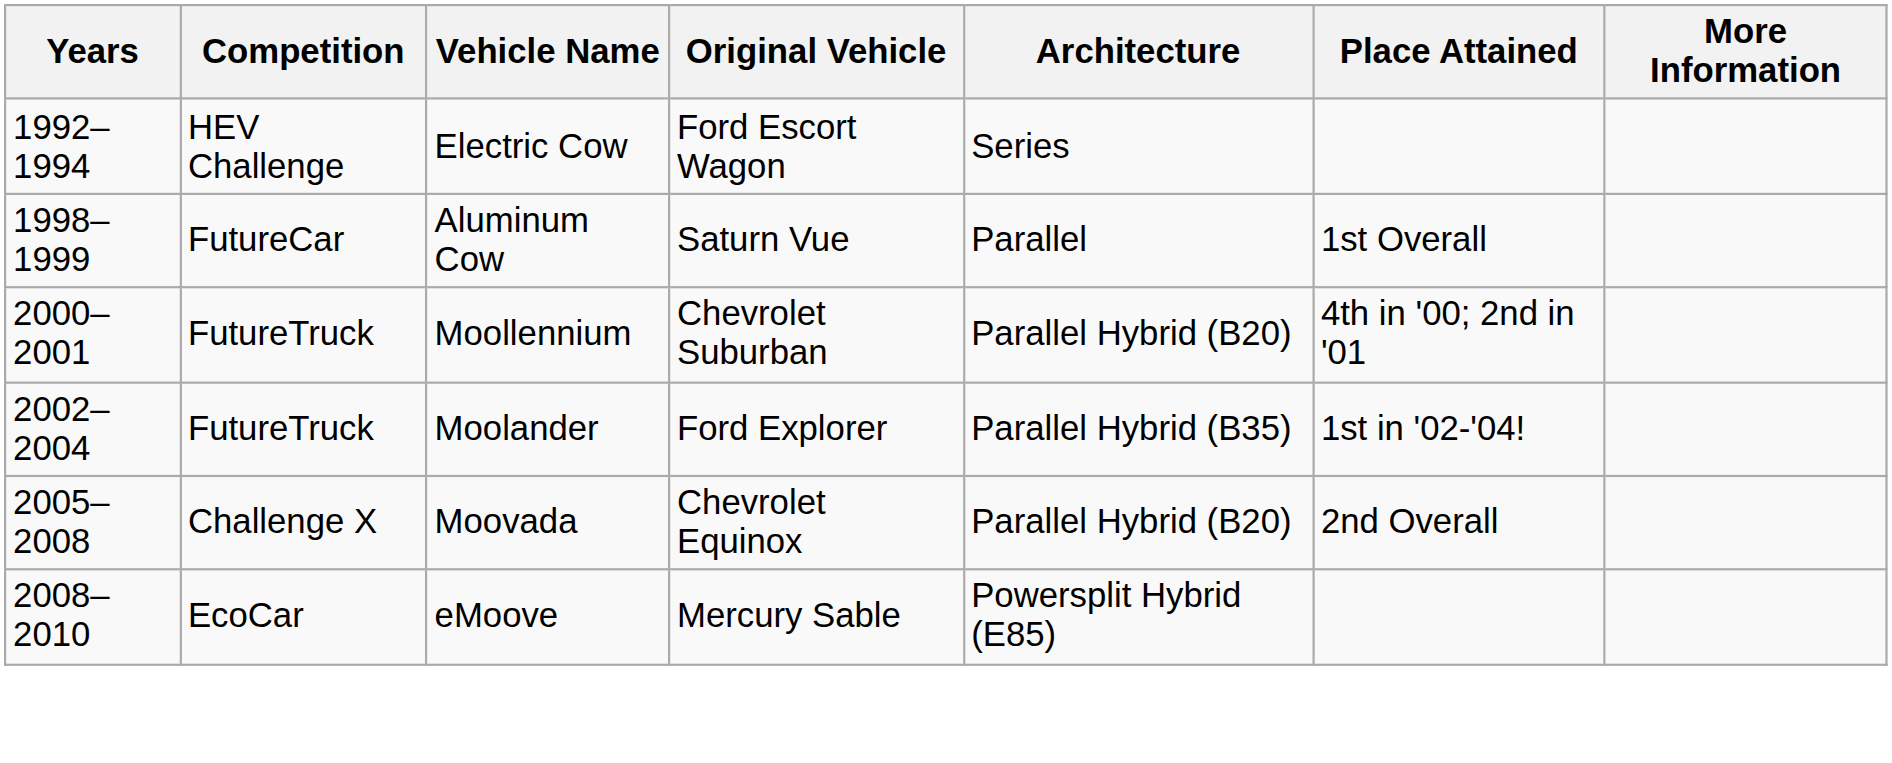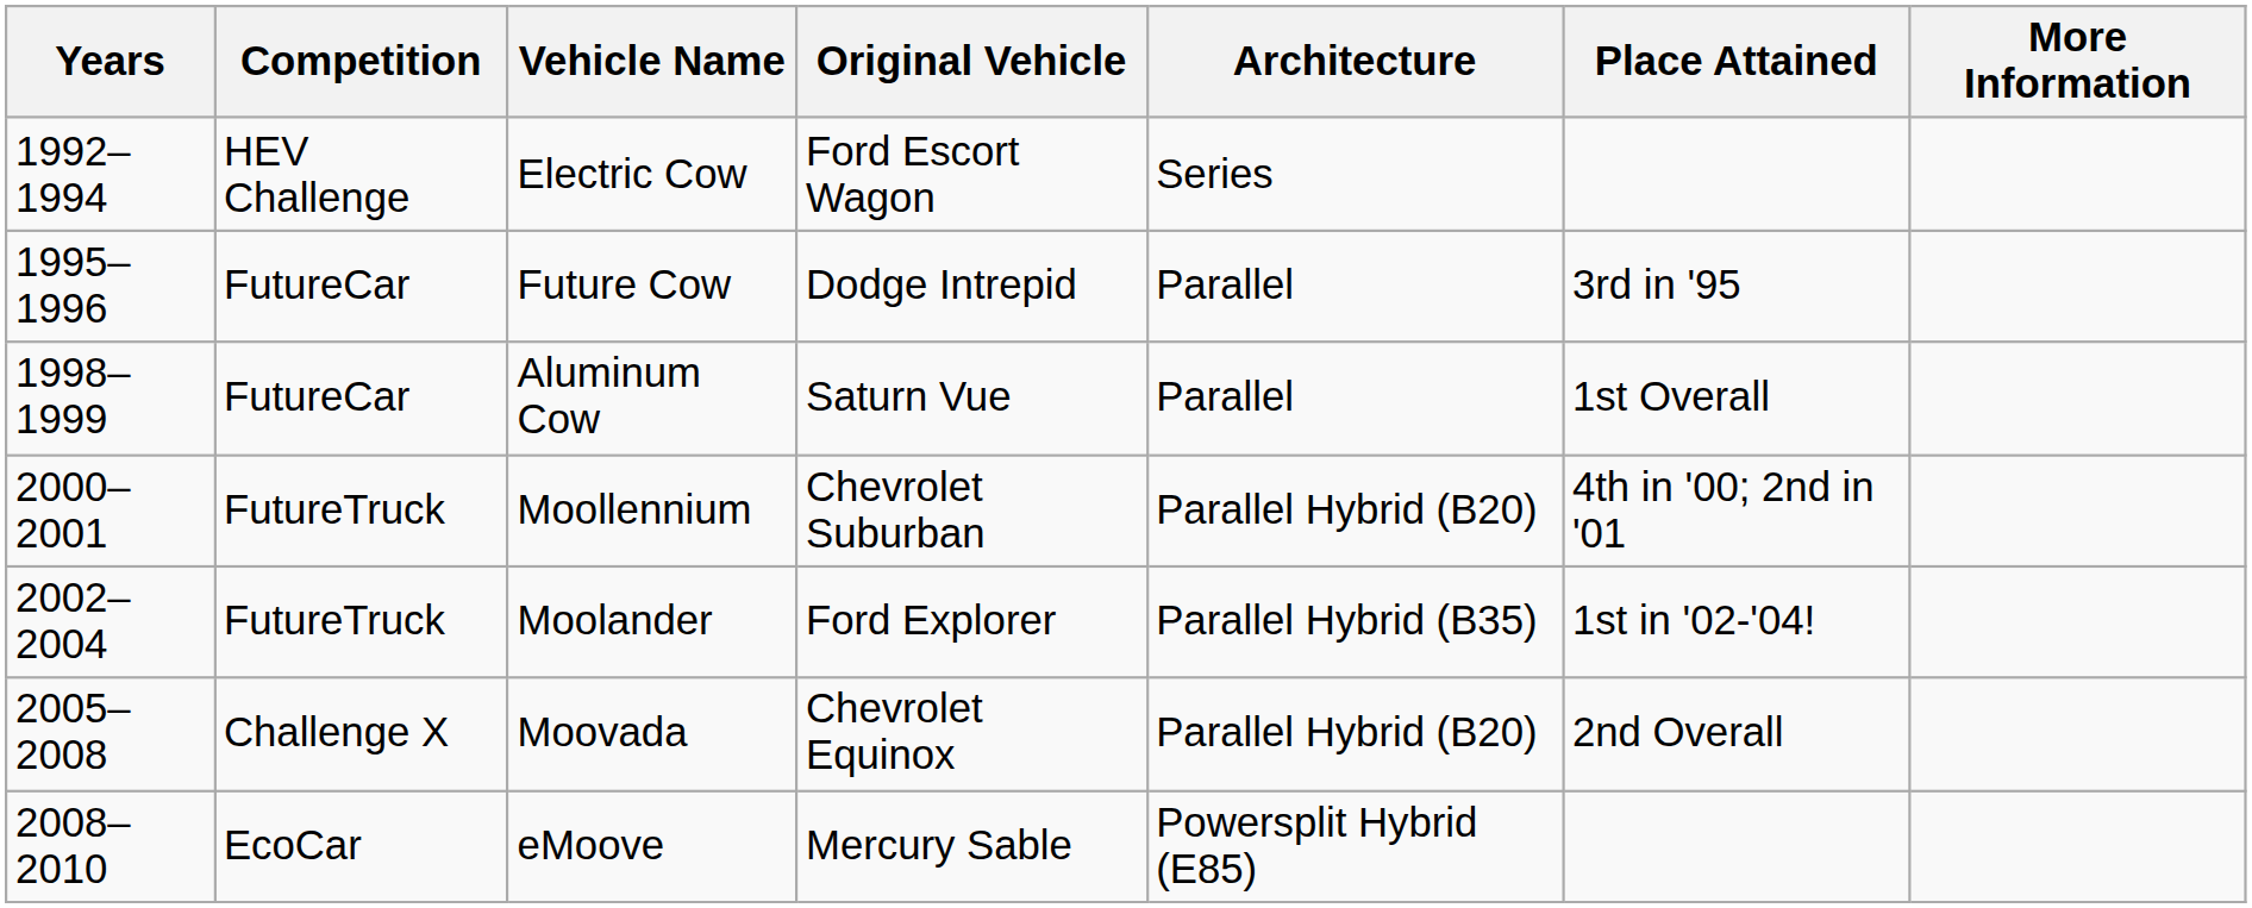+ row: 1995–1996 | FutureCar | Future Cow | Dodge Intrepid | Parallel | 3rd in '95
